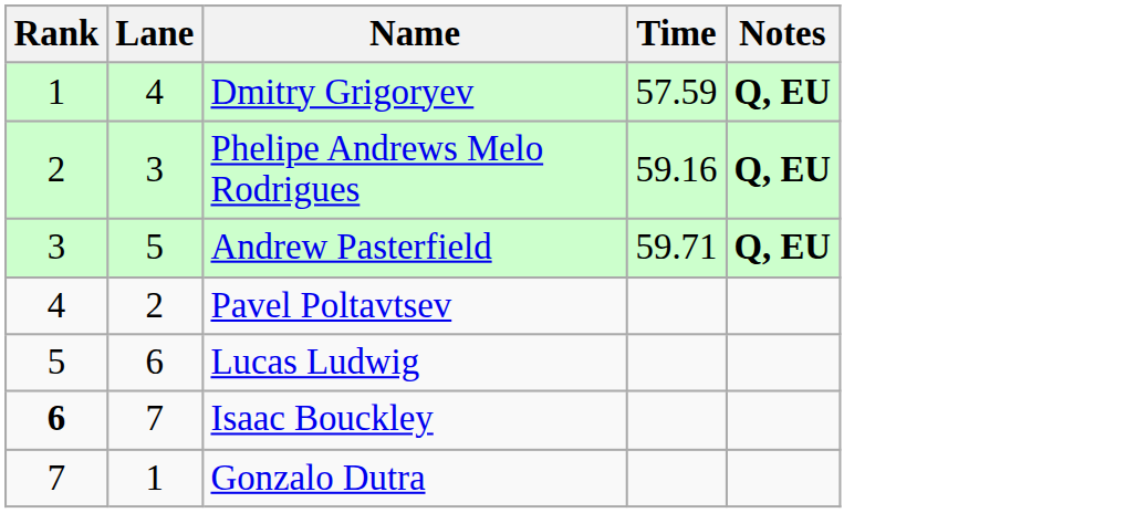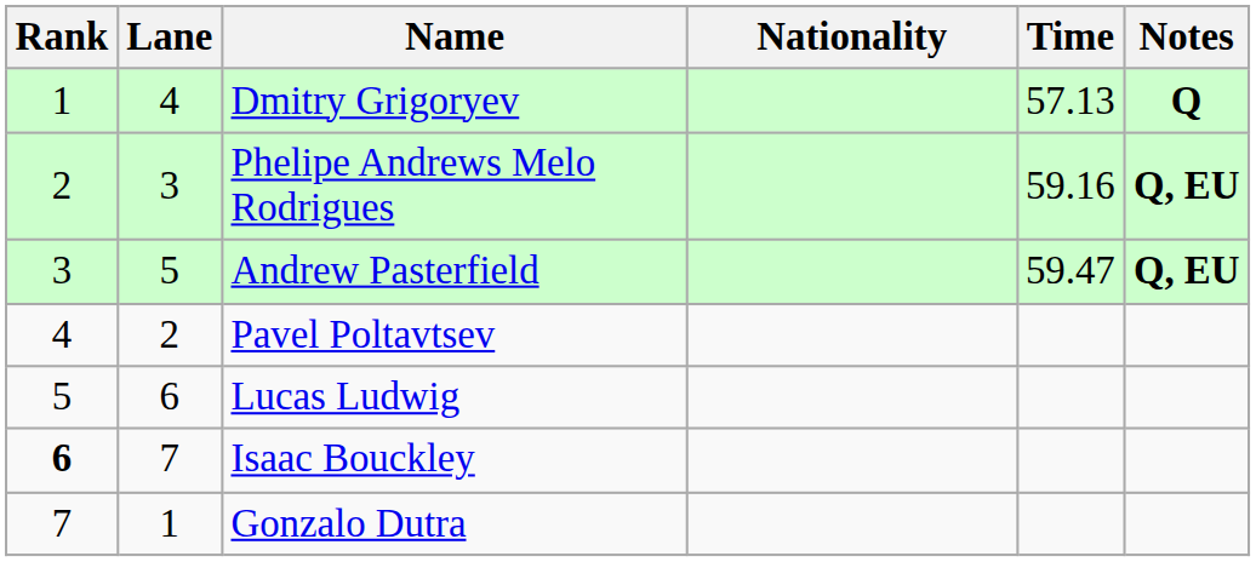+ column: Nationality
Dmitry Grigoryev | Time: 57.59 -> 57.13
Dmitry Grigoryev | Notes: Q, EU -> Q
Andrew Pasterfield | Time: 59.71 -> 59.47
